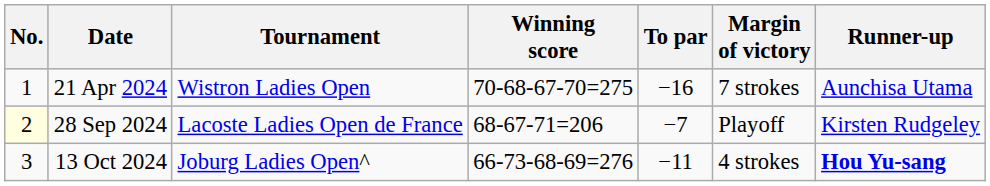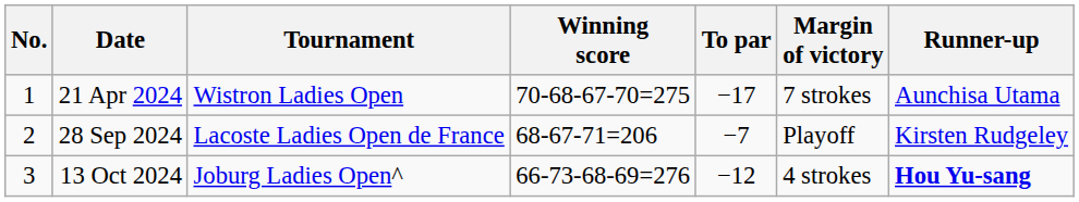21 Apr 2024 | To par: −16 -> −17
28 Sep 2024 | No.: lightyellow background -> no background
13 Oct 2024 | To par: −11 -> −12
